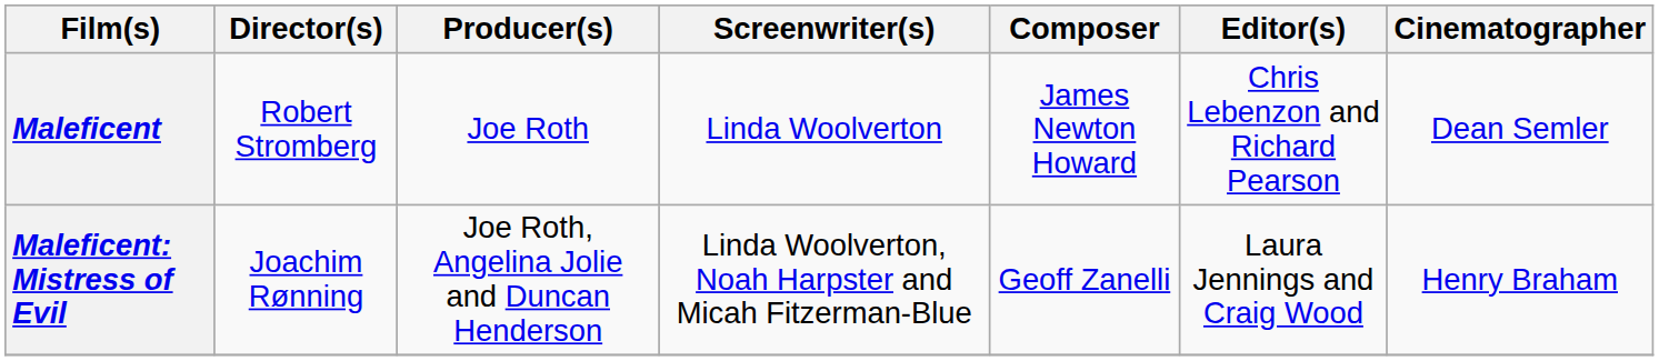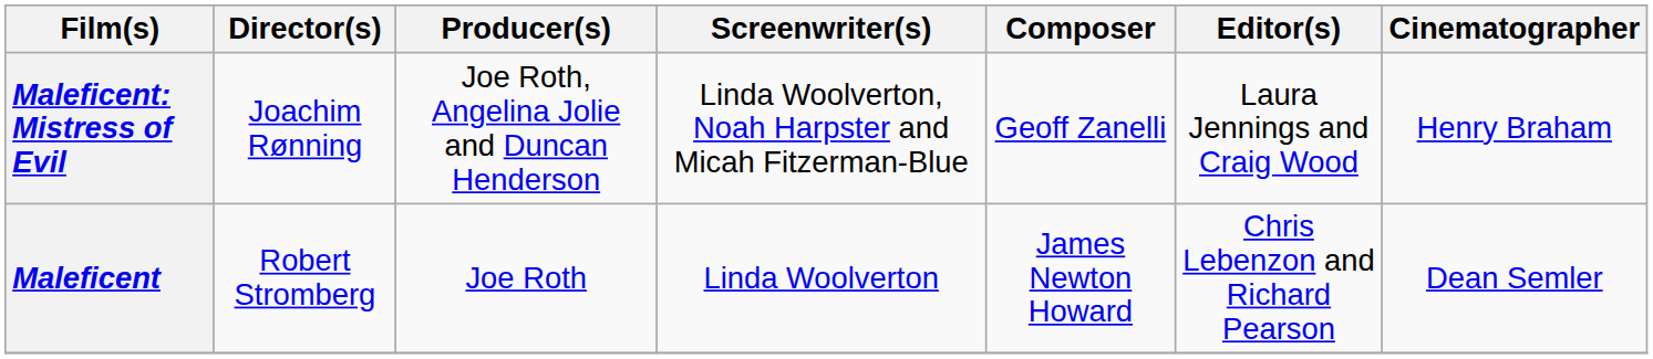rows swapped: Maleficent <-> Maleficent: Mistress of Evil
